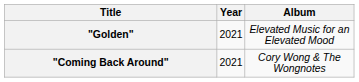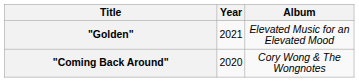"Coming Back Around" | Year: 2021 -> 2020
